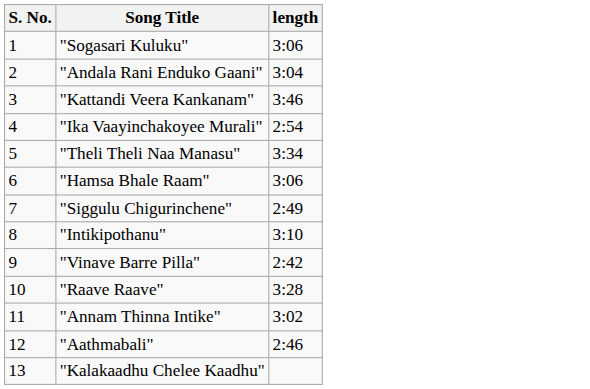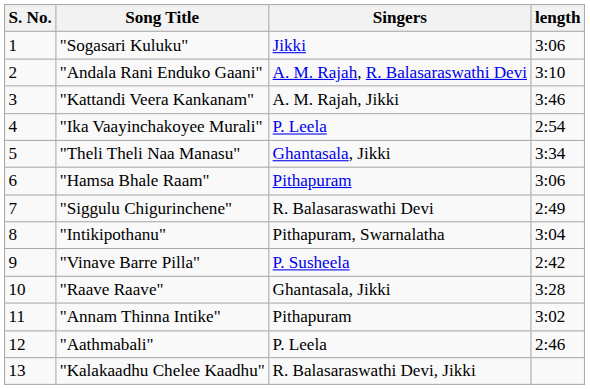+ column: Singers | Jikki | A. M. Rajah, R. Balasaraswathi Devi | A. M. Rajah, Jikki | P. Leela | Ghantasala, Jikki | Pithapuram | R. Balasaraswathi Devi | Pithapuram, Swarnalatha | P. Susheela | Ghantasala, Jikki | Pithapuram | P. Leela | R. Balasaraswathi Devi, Jikki
"Andala Rani Enduko Gaani" | length: 3:04 -> 3:10
"Intikipothanu" | length: 3:10 -> 3:04
